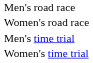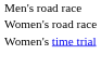- row: Men's time trial
